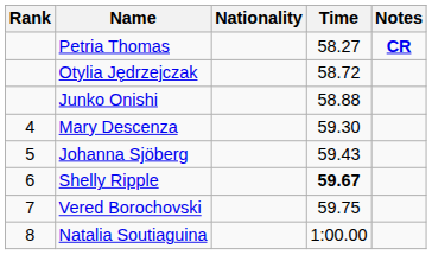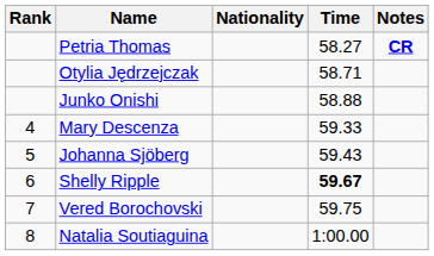Otylia Jędrzejczak | Time: 58.72 -> 58.71
Mary Descenza | Time: 59.30 -> 59.33
